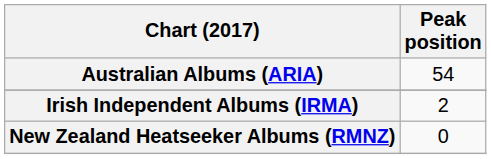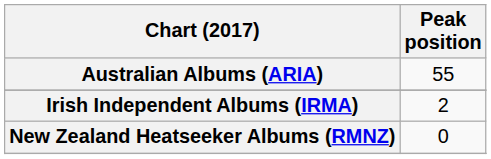Australian Albums (ARIA) | Peak position: 54 -> 55
